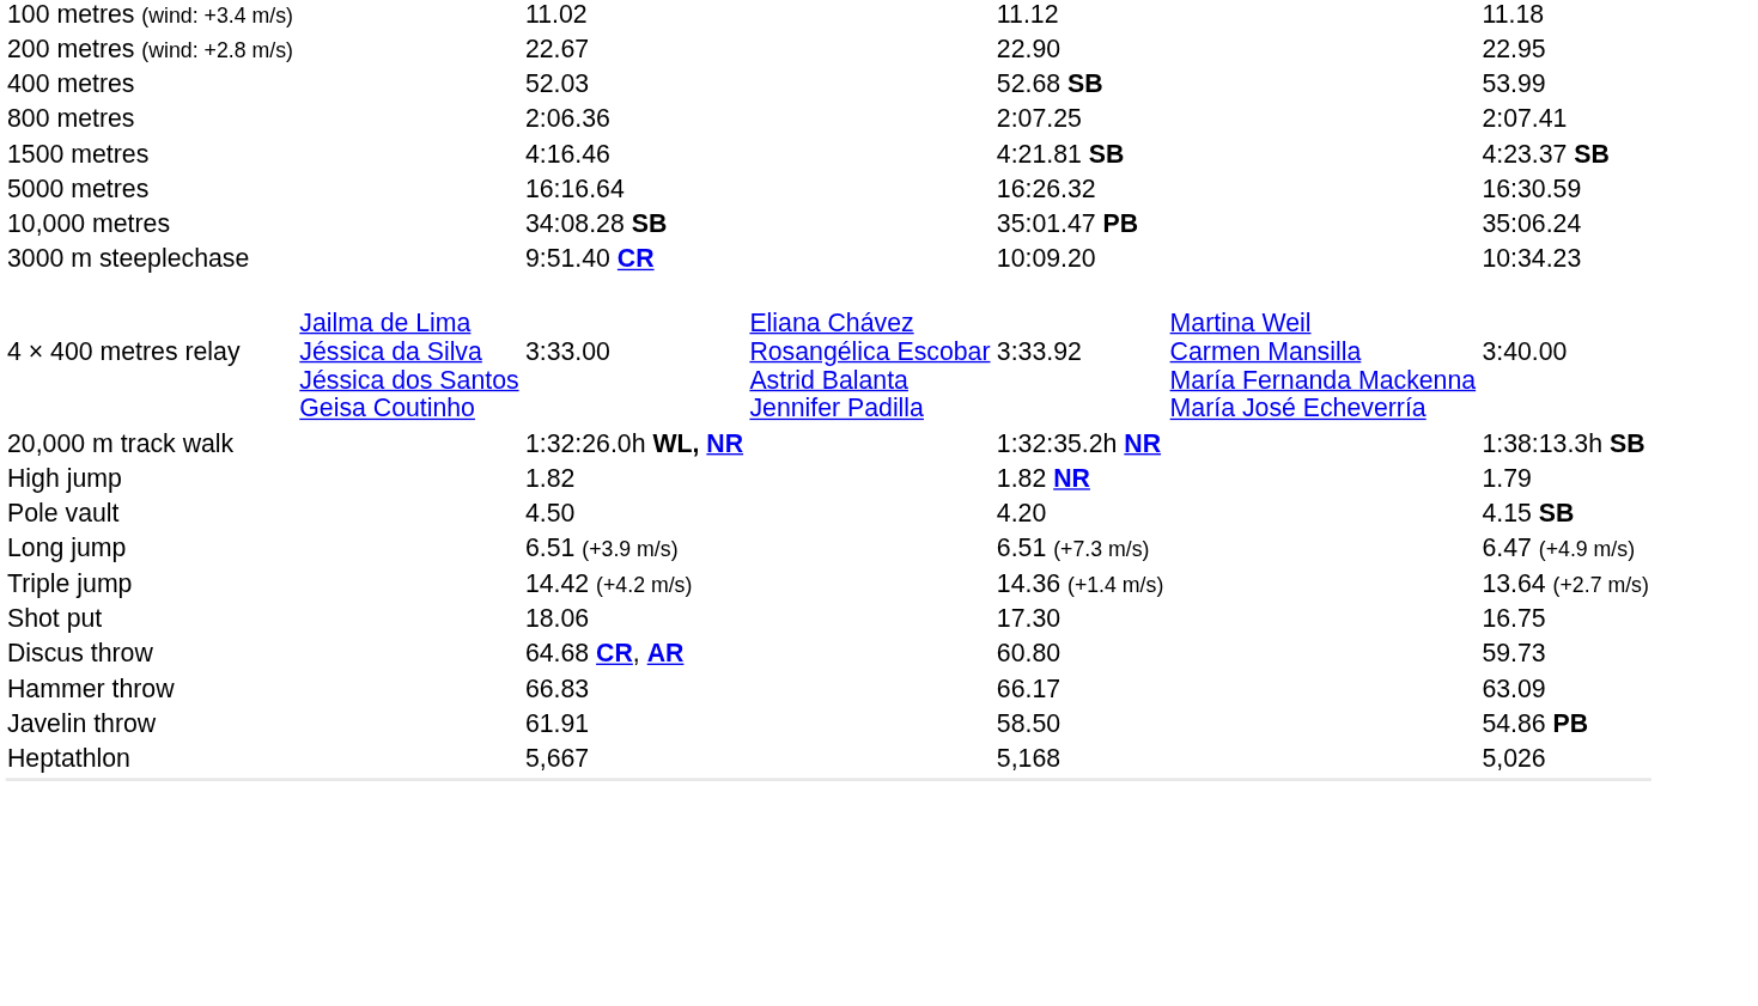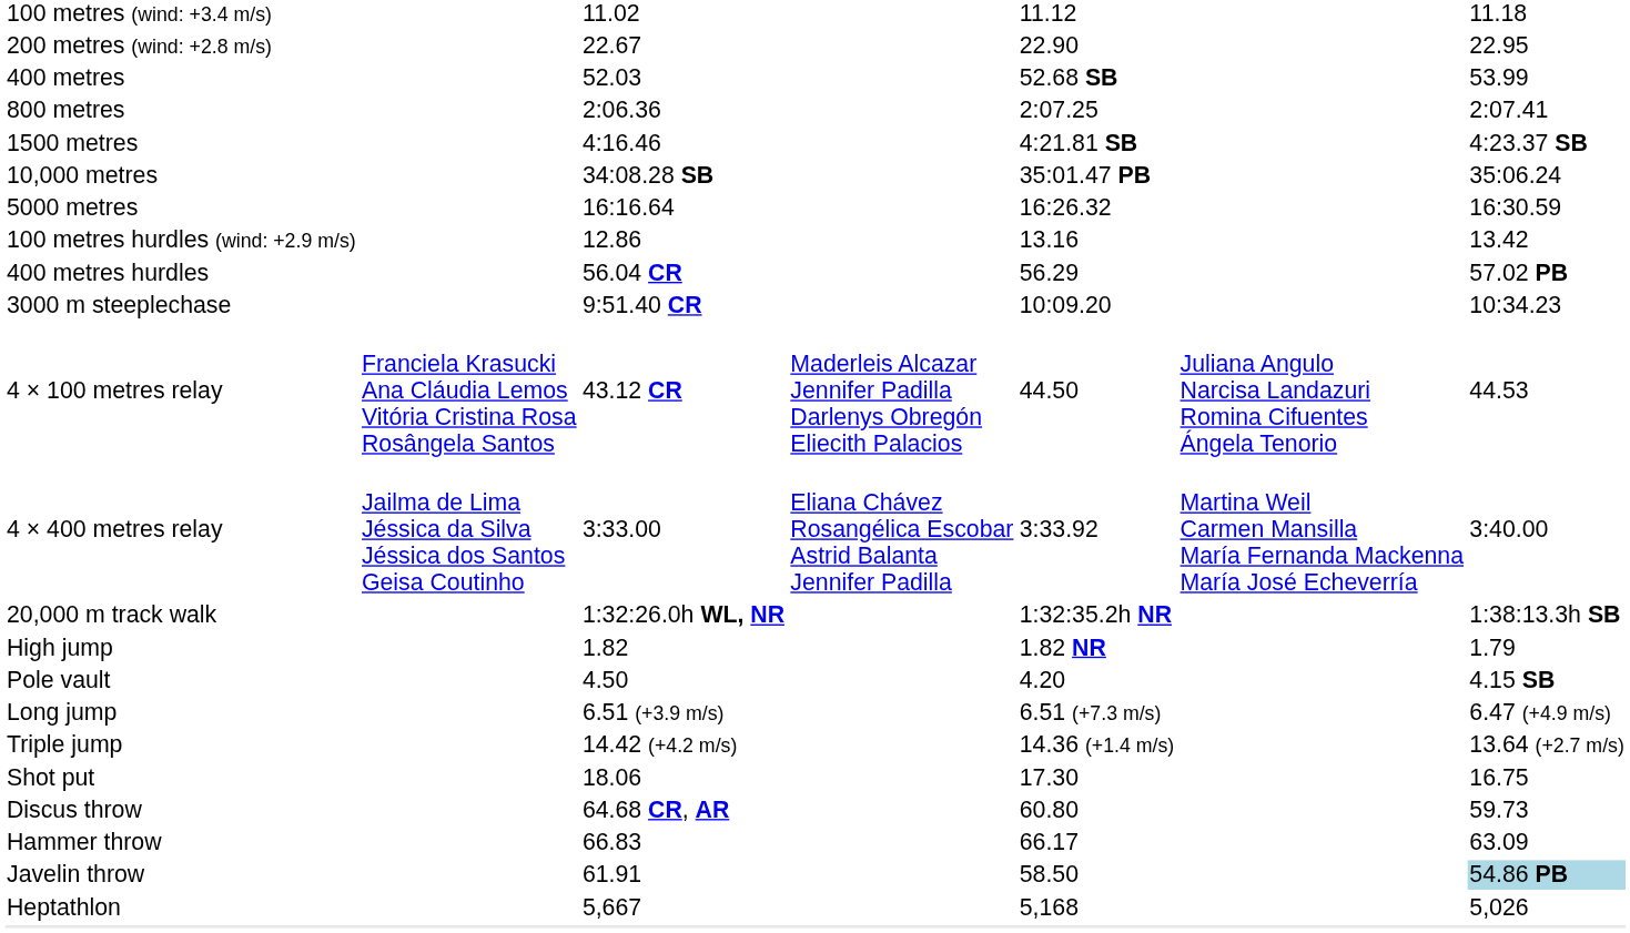rows swapped: 5000 metres <-> 10,000 metres
+ row: 100 metres hurdles (wind: +2.9 m/s) | 12.86 | 13.16 | 13.42
+ row: 400 metres hurdles | 56.04 CR | 56.29 | 57.02 PB
+ row: 4 × 100 metres relay | Franciela Krasucki Ana Cláudia Lemos Vitória Cristina Rosa Rosângela Santos | 43.12 CR | Maderleis Alcazar Jennifer Padilla Darlenys Obregón Eliecith Palacios | 44.50 | Juliana Angulo Narcisa Landazuri Romina Cifuentes Ángela Tenorio | 44.53
Javelin throw | column 7: no background -> lightblue background
